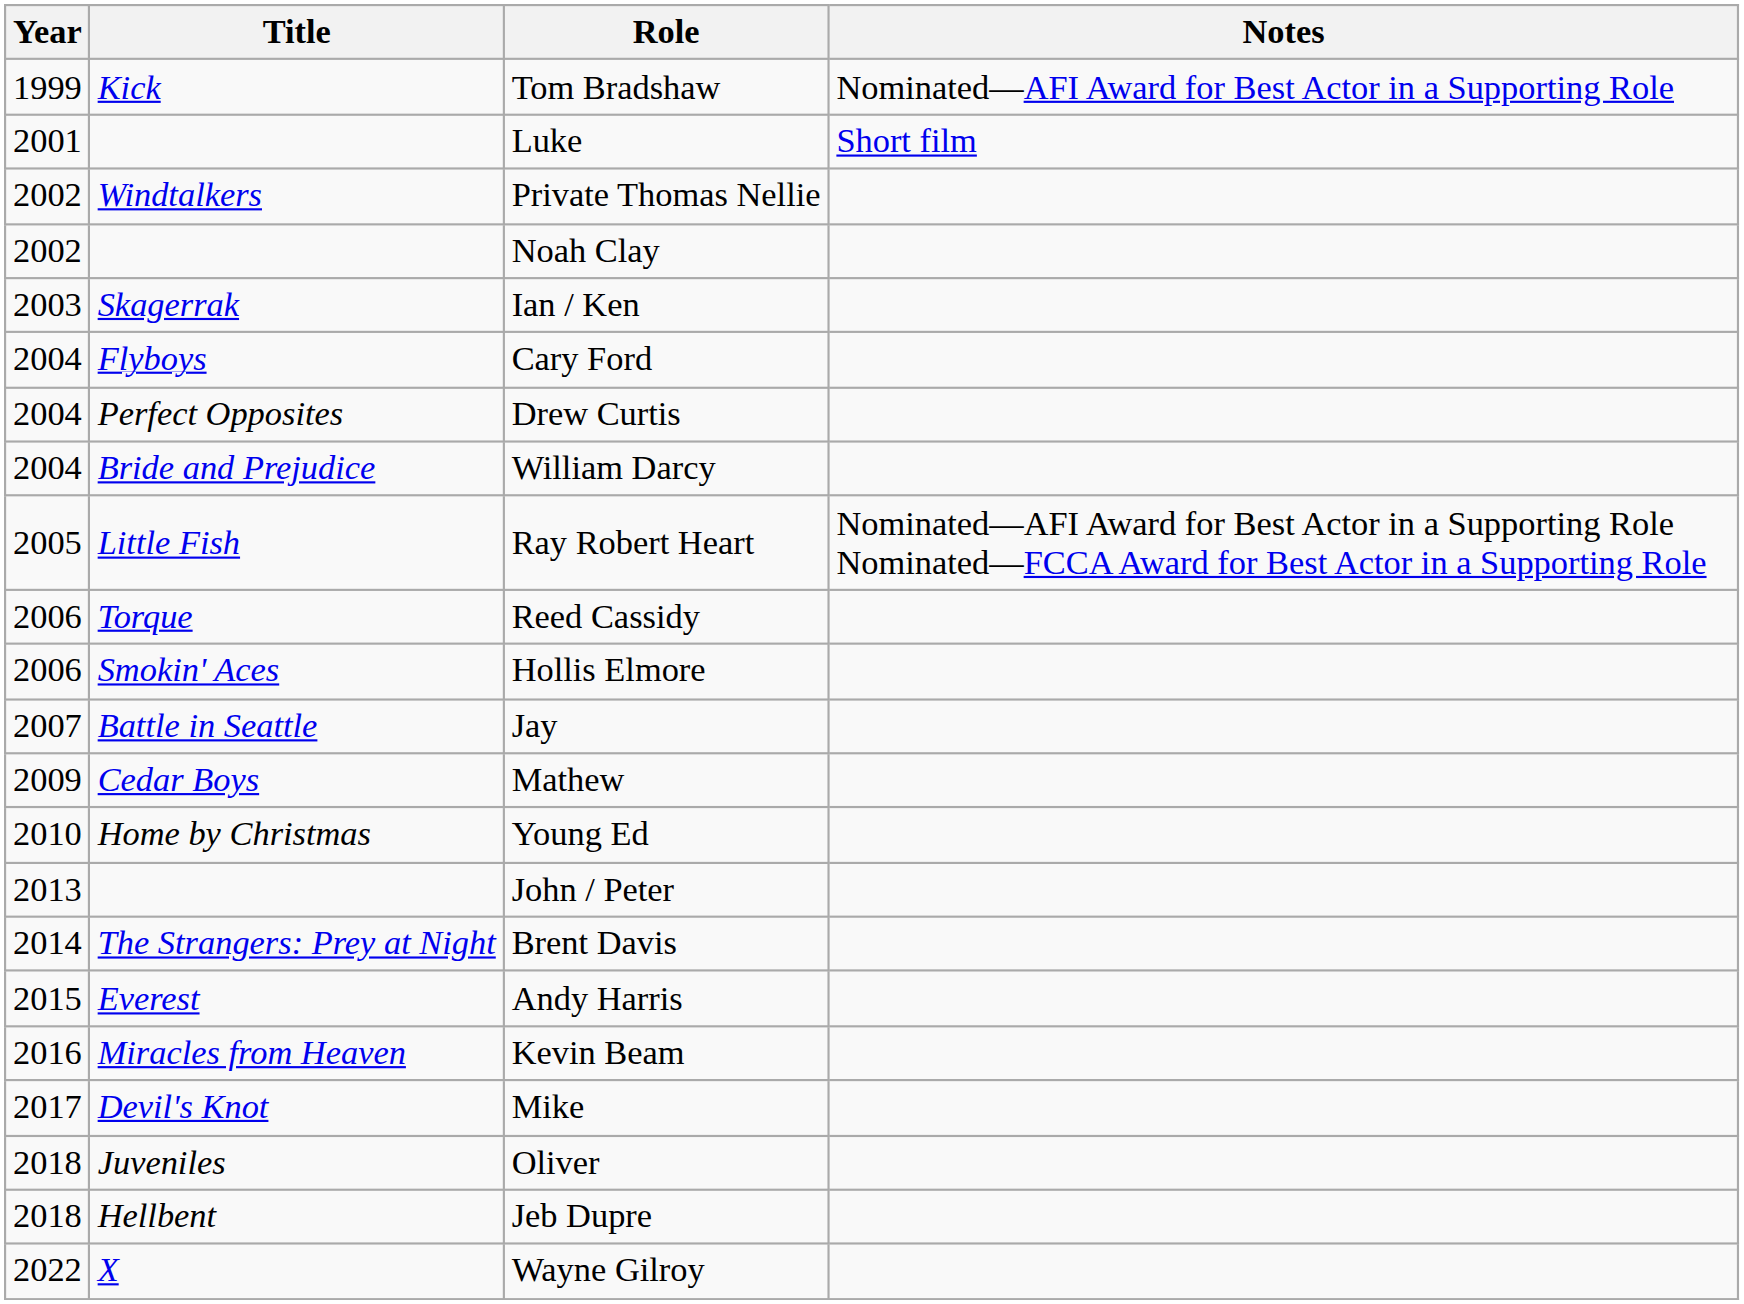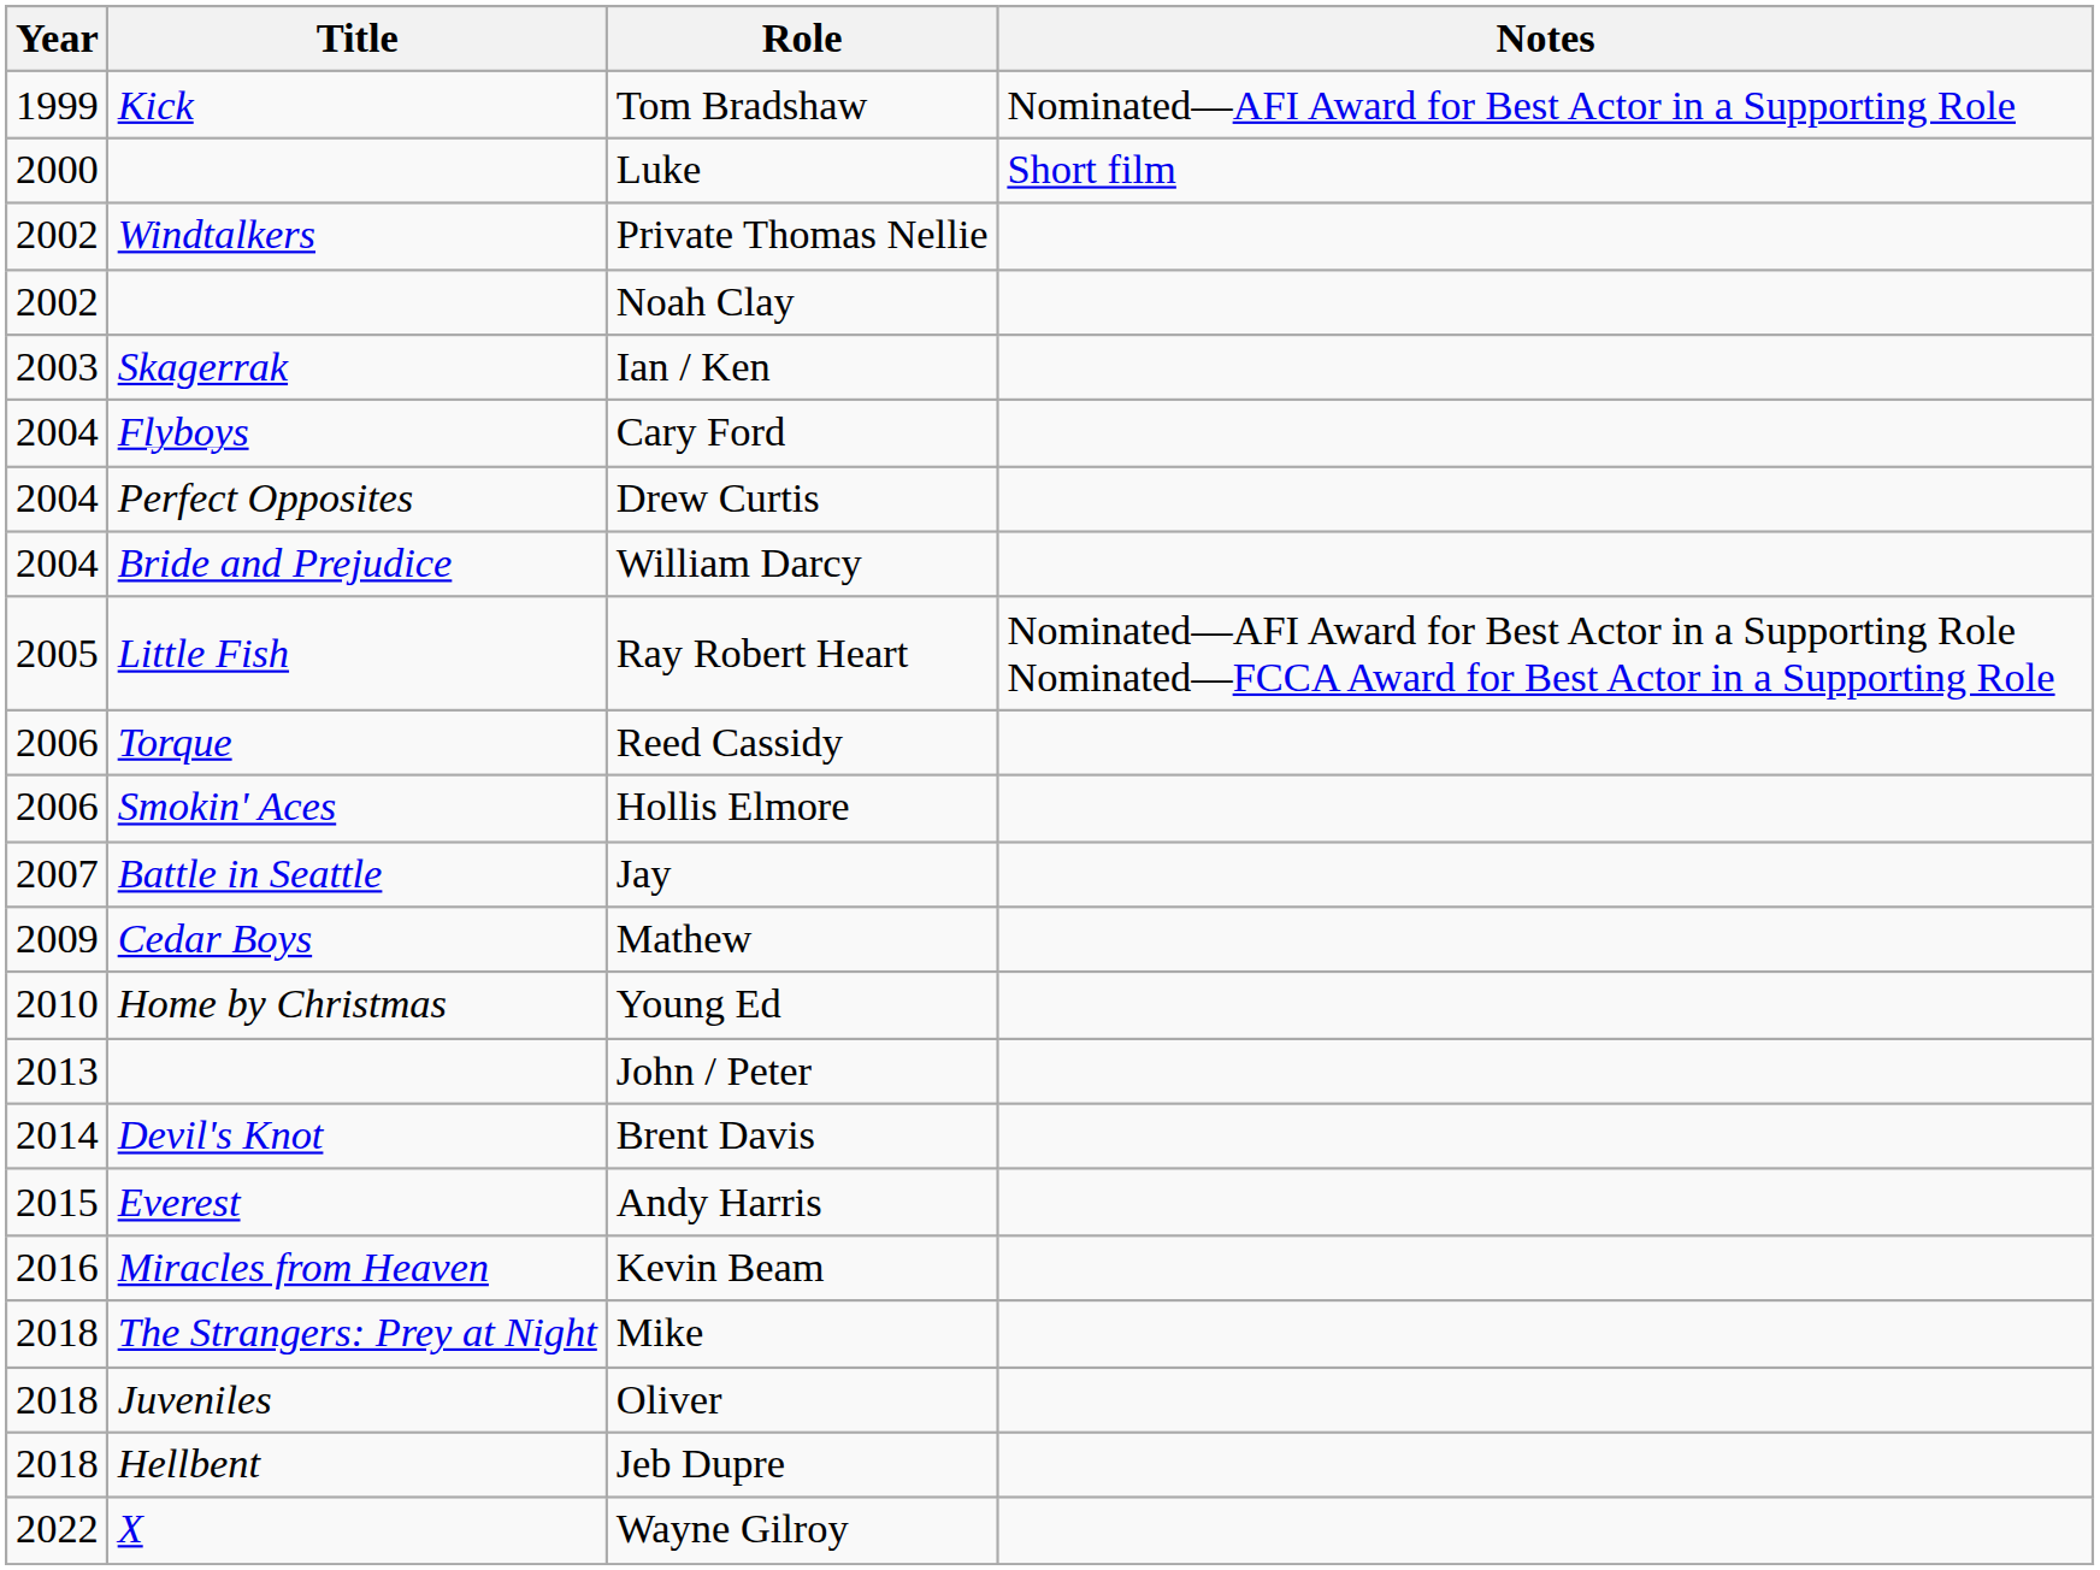Luke | Year: 2001 -> 2000
Brent Davis | Title: The Strangers: Prey at Night -> Devil's Knot
Mike | Year: 2017 -> 2018
Mike | Title: Devil's Knot -> The Strangers: Prey at Night
